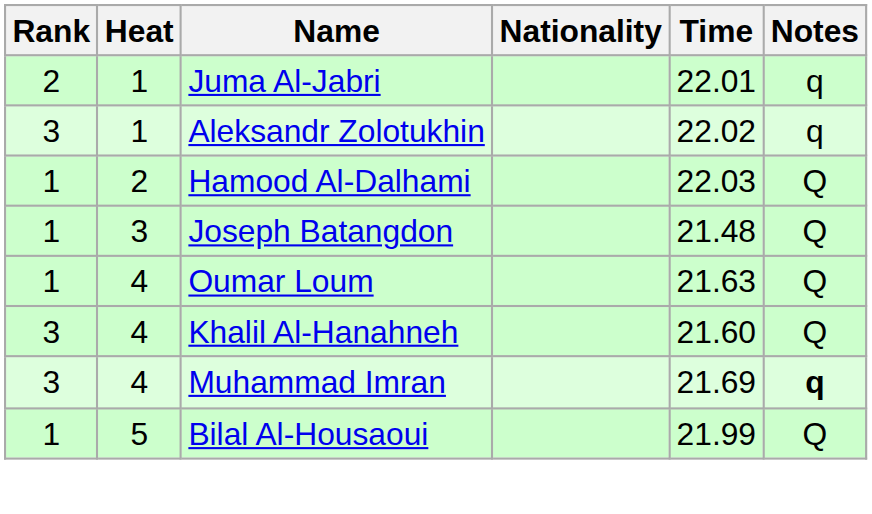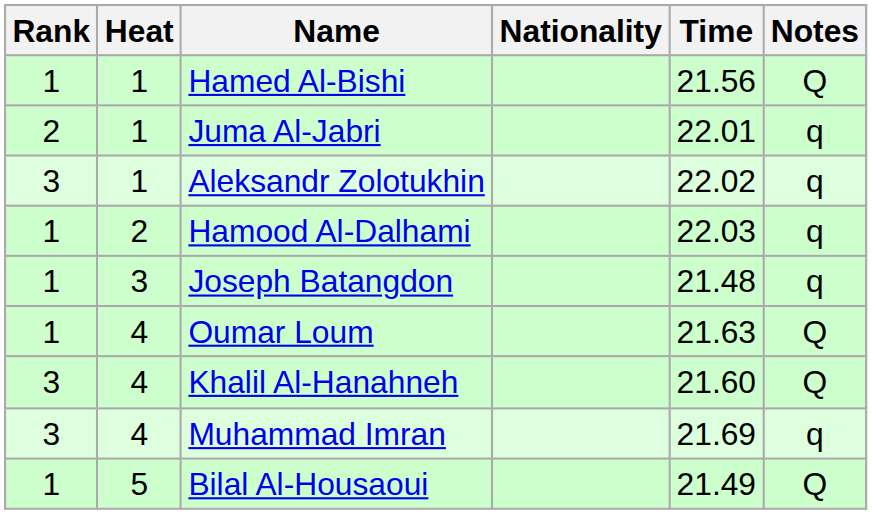+ row: 1 | 1 | Hamed Al-Bishi | 21.56 | Q
Hamood Al-Dalhami | Notes: Q -> q
Joseph Batangdon | Notes: Q -> q
Muhammad Imran | Notes: bold -> normal
Bilal Al-Housaoui | Time: 21.99 -> 21.49
